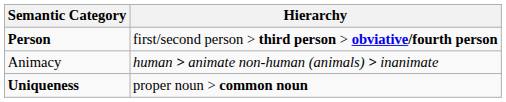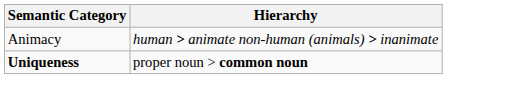- row: Person | first/second person > third person > obviative/fourth person
